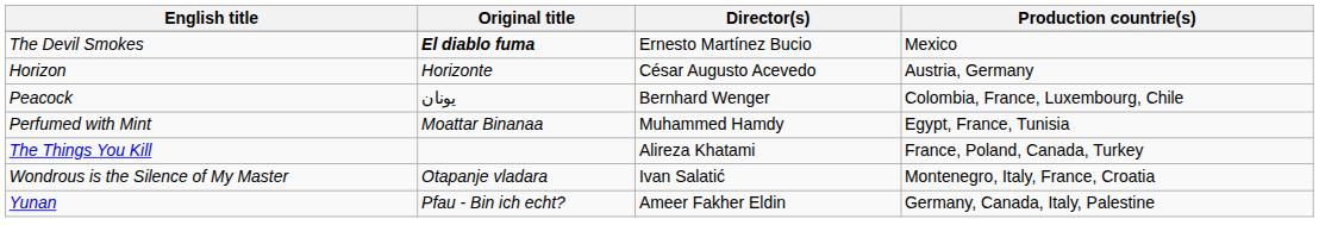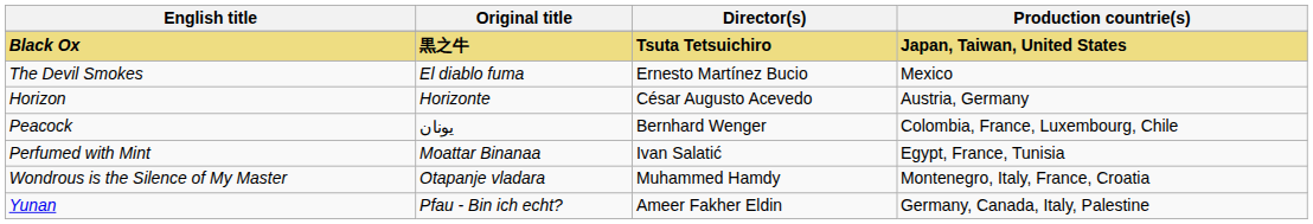+ row: Black Ox | 黒之牛 | Tsuta Tetsuichiro | Japan, Taiwan, United States
The Devil Smokes | Original title: bold -> normal
Perfumed with Mint | Director(s): Muhammed Hamdy -> Ivan Salatić
- row: The Things You Kill | Alireza Khatami | France, Poland, Canada, Turkey
Wondrous is the Silence of My Master | Director(s): Ivan Salatić -> Muhammed Hamdy
